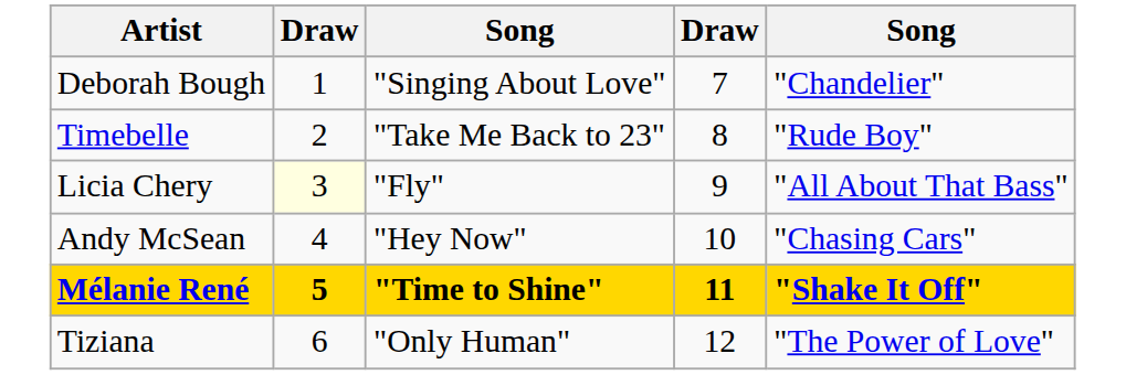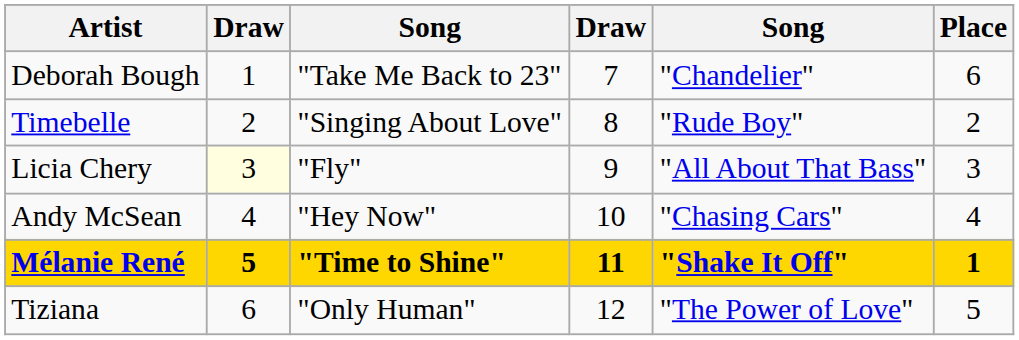+ column: Place | 6 | 2 | 3 | 4 | 1 | 5
Deborah Bough | column 3: "Singing About Love" -> "Take Me Back to 23"
Timebelle | column 3: "Take Me Back to 23" -> "Singing About Love"
